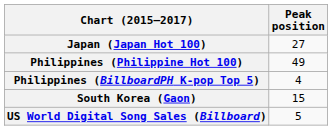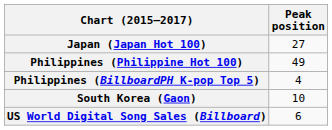South Korea (Gaon) | Peak position: 15 -> 10
US World Digital Song Sales (Billboard) | Peak position: 5 -> 6
